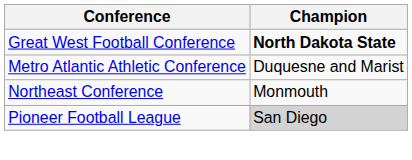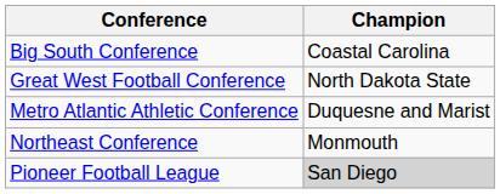+ row: Big South Conference | Coastal Carolina
Great West Football Conference | Champion: bold -> normal
